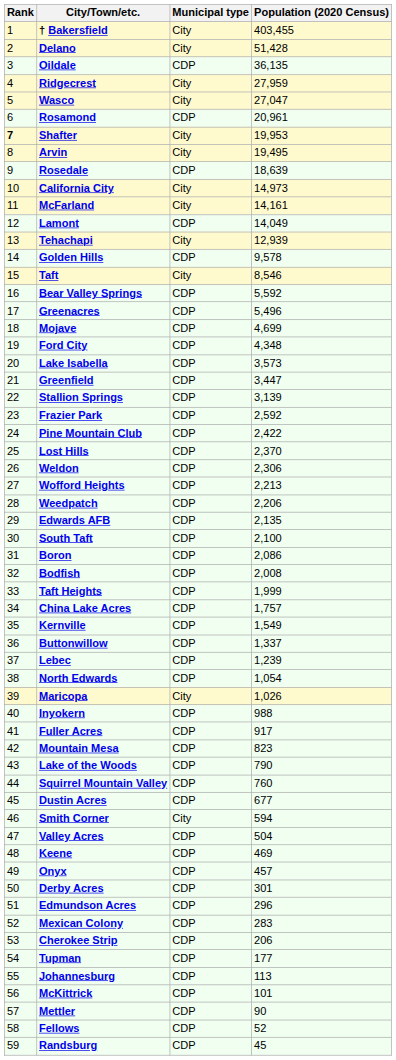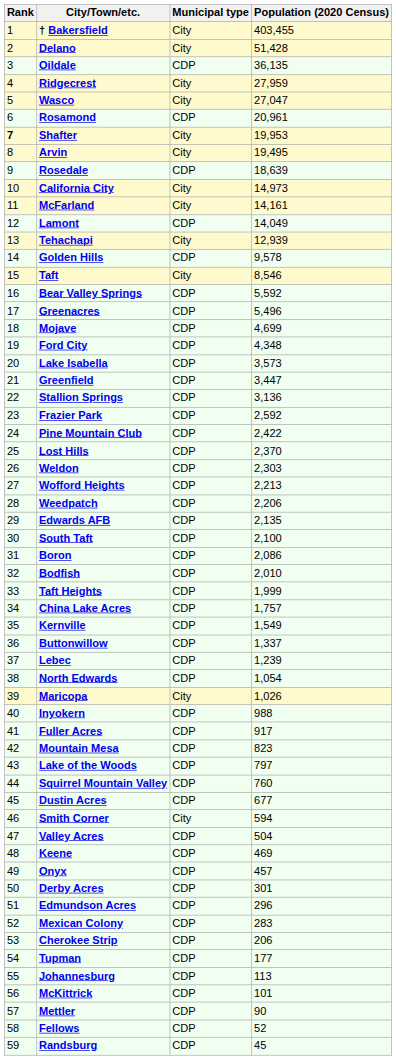Stallion Springs | Population (2020 Census): 3,139 -> 3,136
Weldon | Population (2020 Census): 2,306 -> 2,303
Bodfish | Population (2020 Census): 2,008 -> 2,010
Lake of the Woods | Population (2020 Census): 790 -> 797
